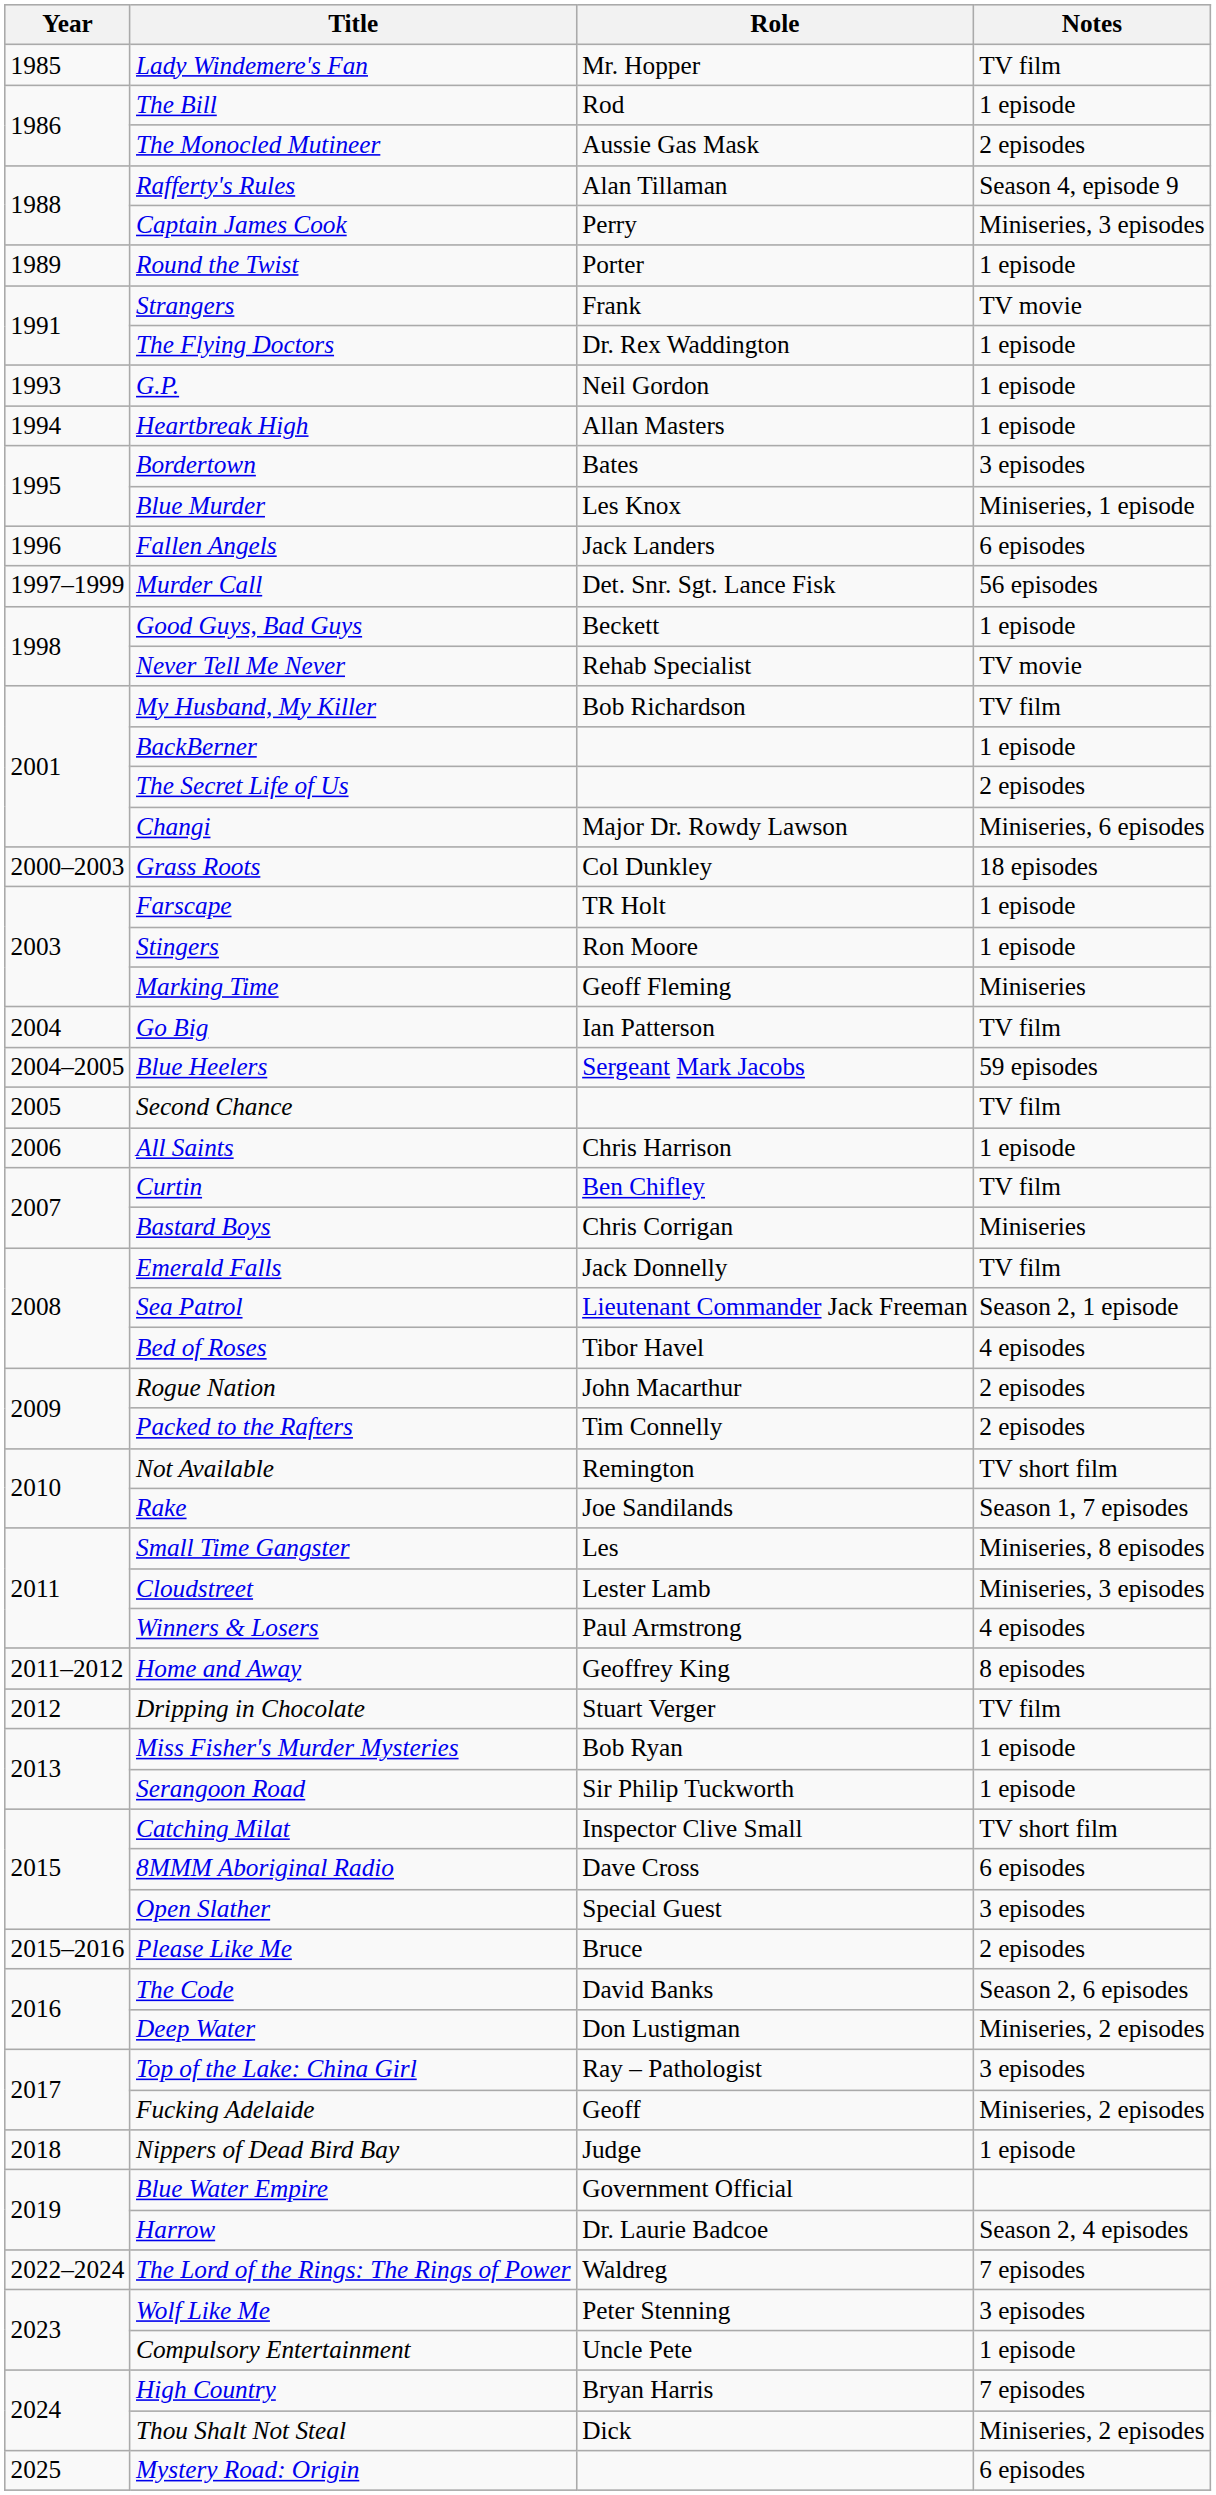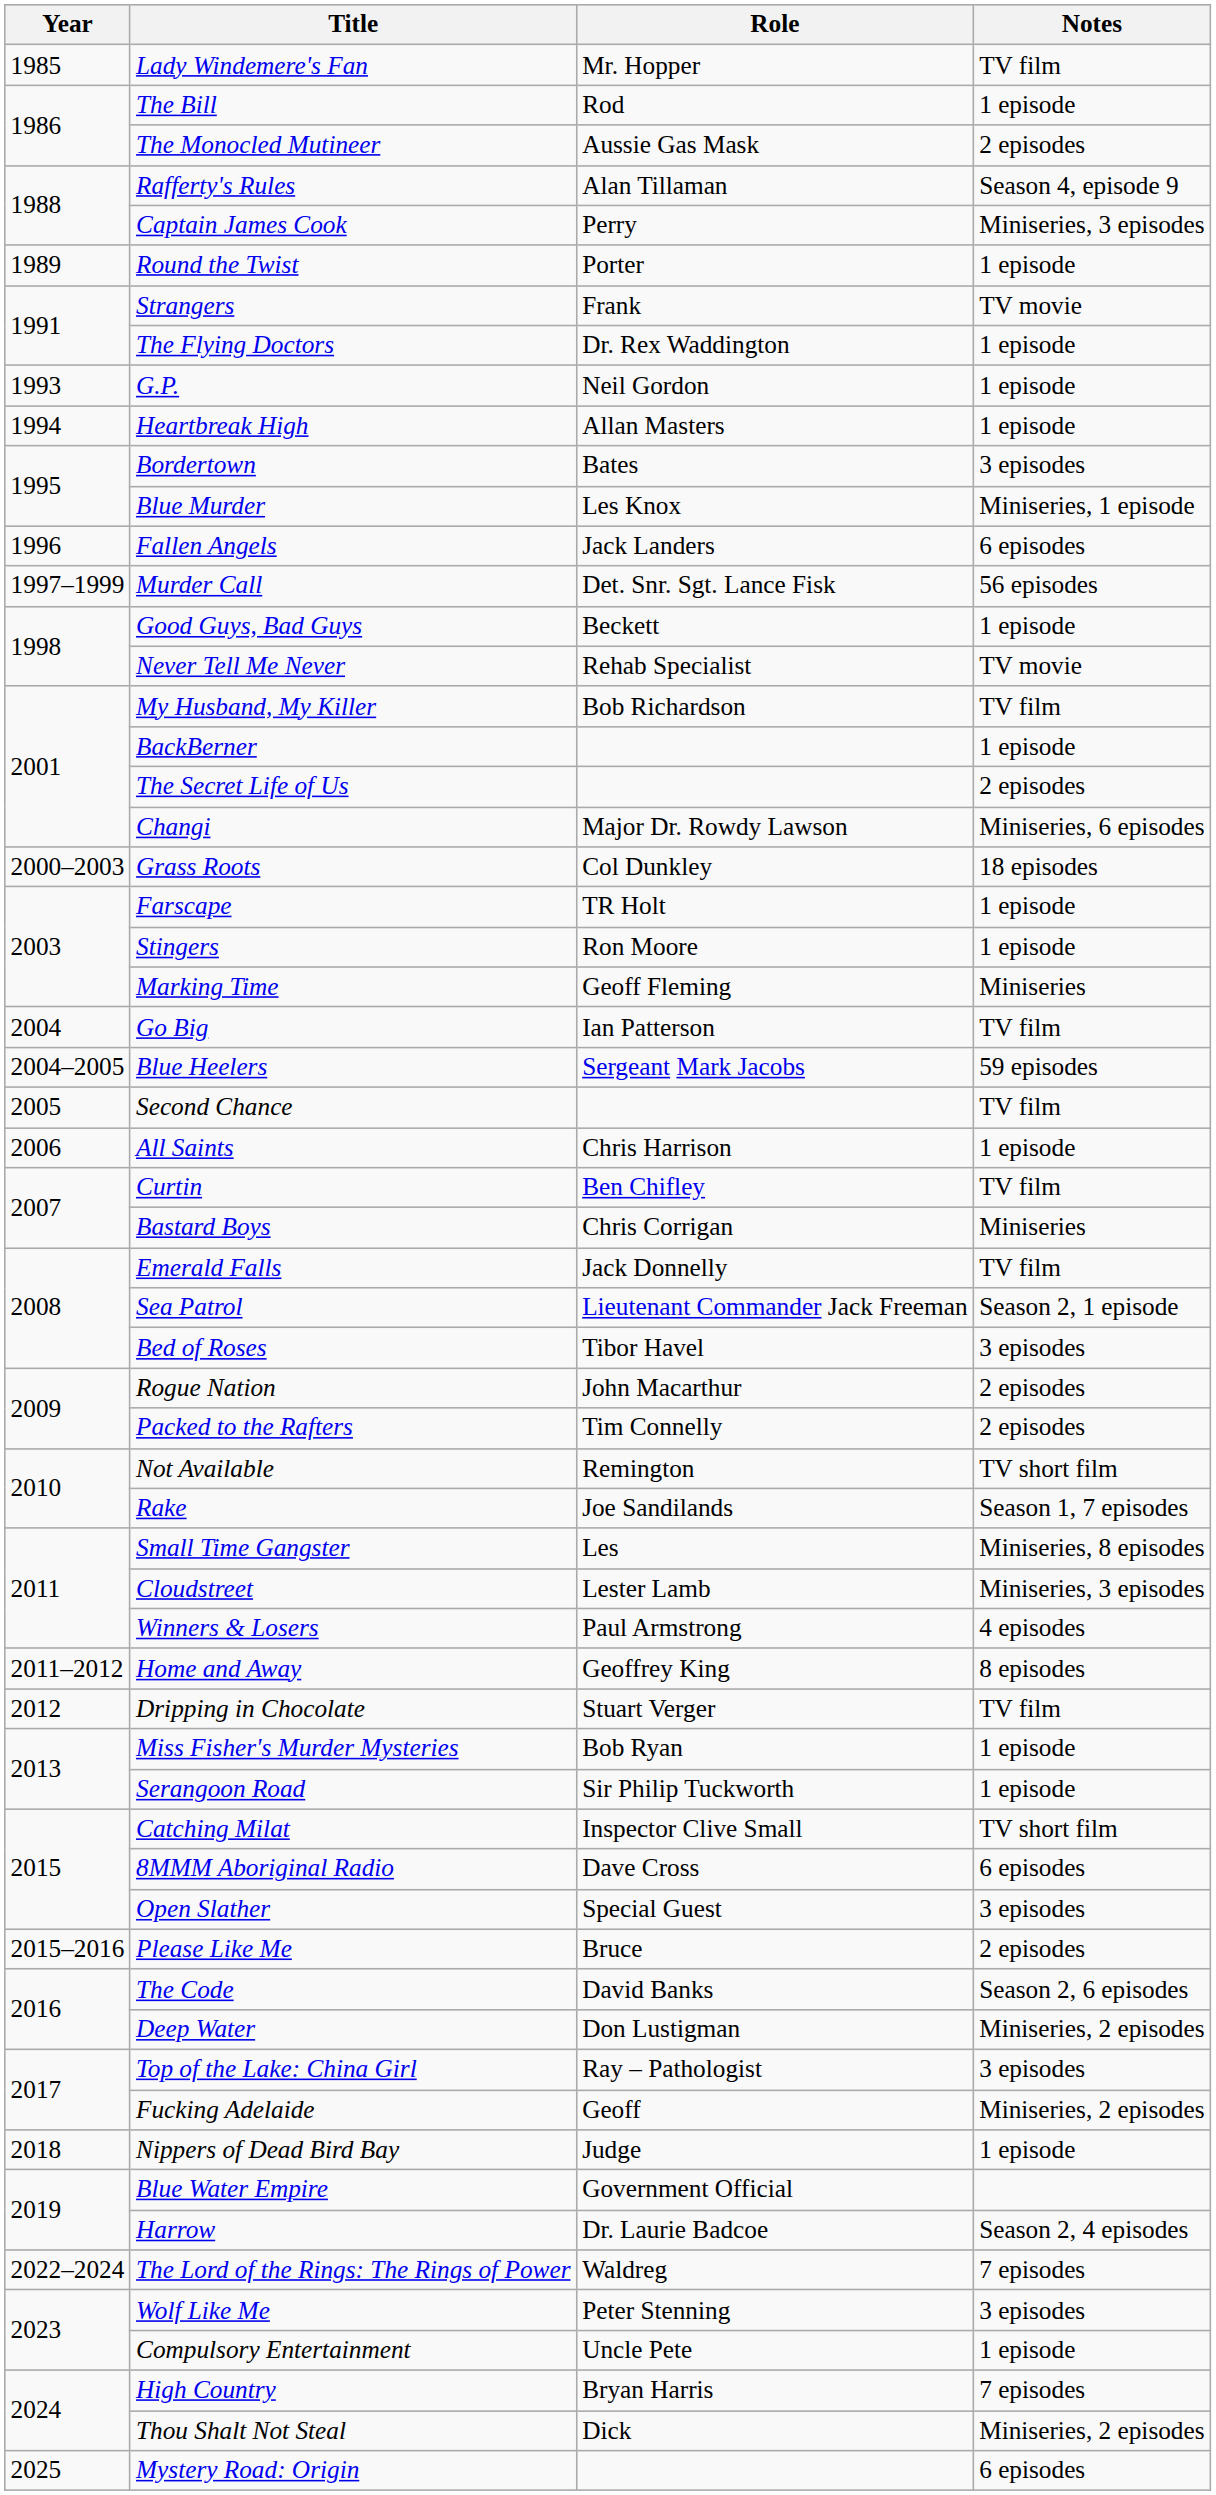Bed of Roses | Notes: 4 episodes -> 3 episodes
